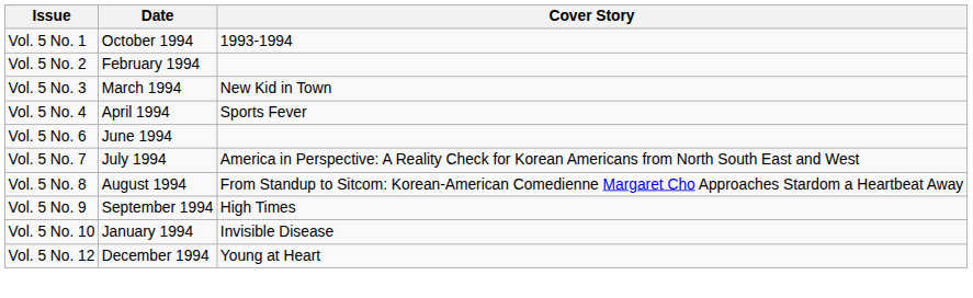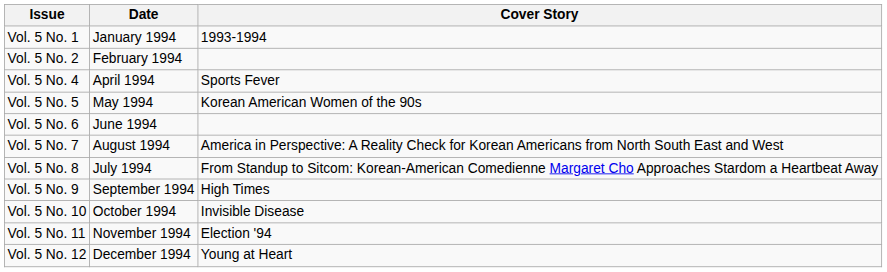Vol. 5 No. 1 | Date: October 1994 -> January 1994
- row: Vol. 5 No. 3 | March 1994 | New Kid in Town
+ row: Vol. 5 No. 5 | May 1994 | Korean American Women of the 90s
Vol. 5 No. 7 | Date: July 1994 -> August 1994
Vol. 5 No. 8 | Date: August 1994 -> July 1994
Vol. 5 No. 10 | Date: January 1994 -> October 1994
+ row: Vol. 5 No. 11 | November 1994 | Election '94
